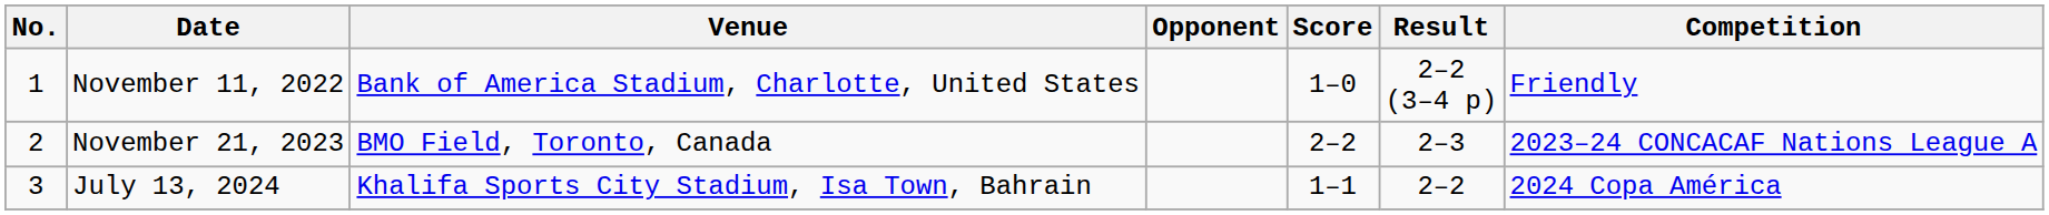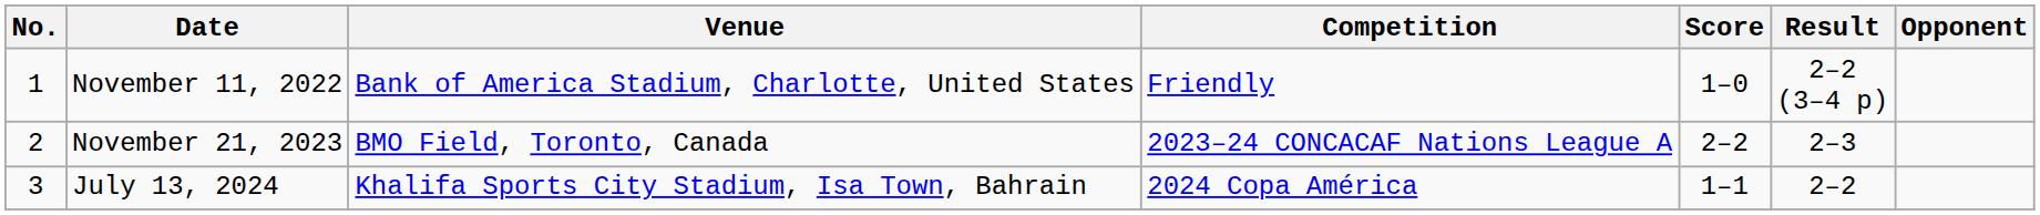columns swapped: Opponent <-> Competition
